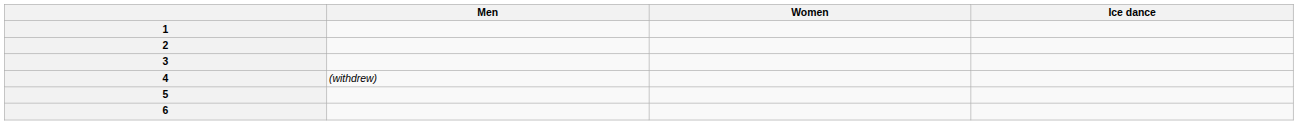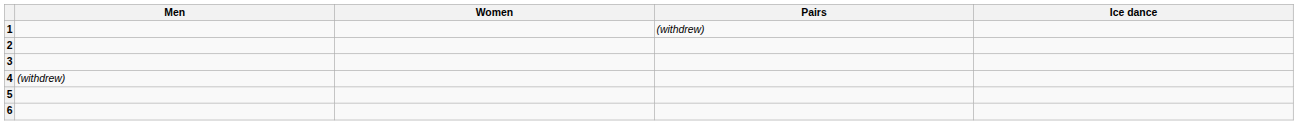+ column: Pairs | (withdrew)
